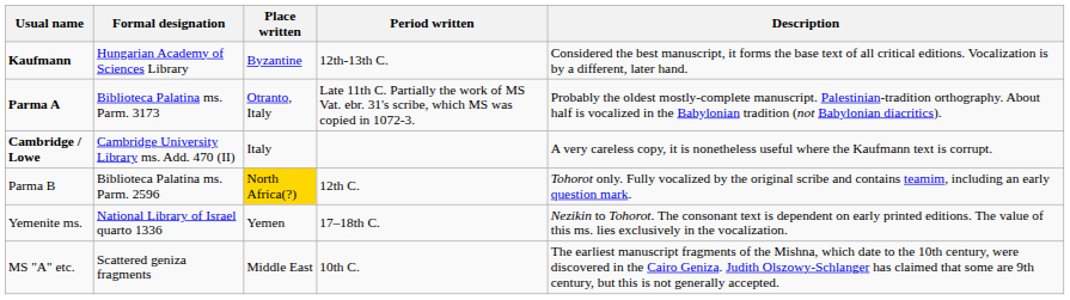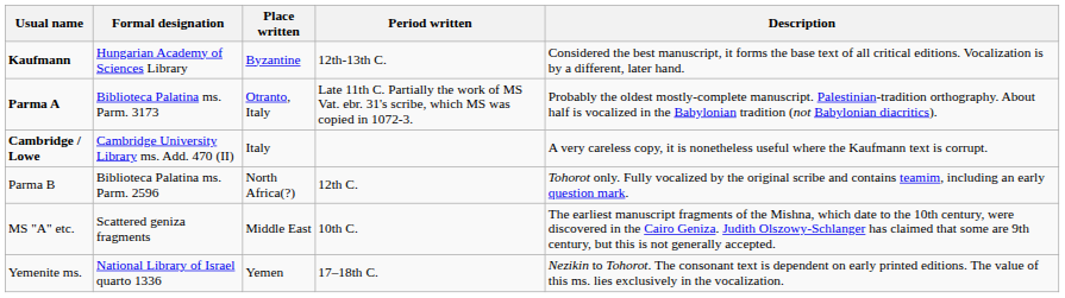Parma B | Place written: gold background -> no background
rows swapped: MS "A" etc. <-> Yemenite ms.
